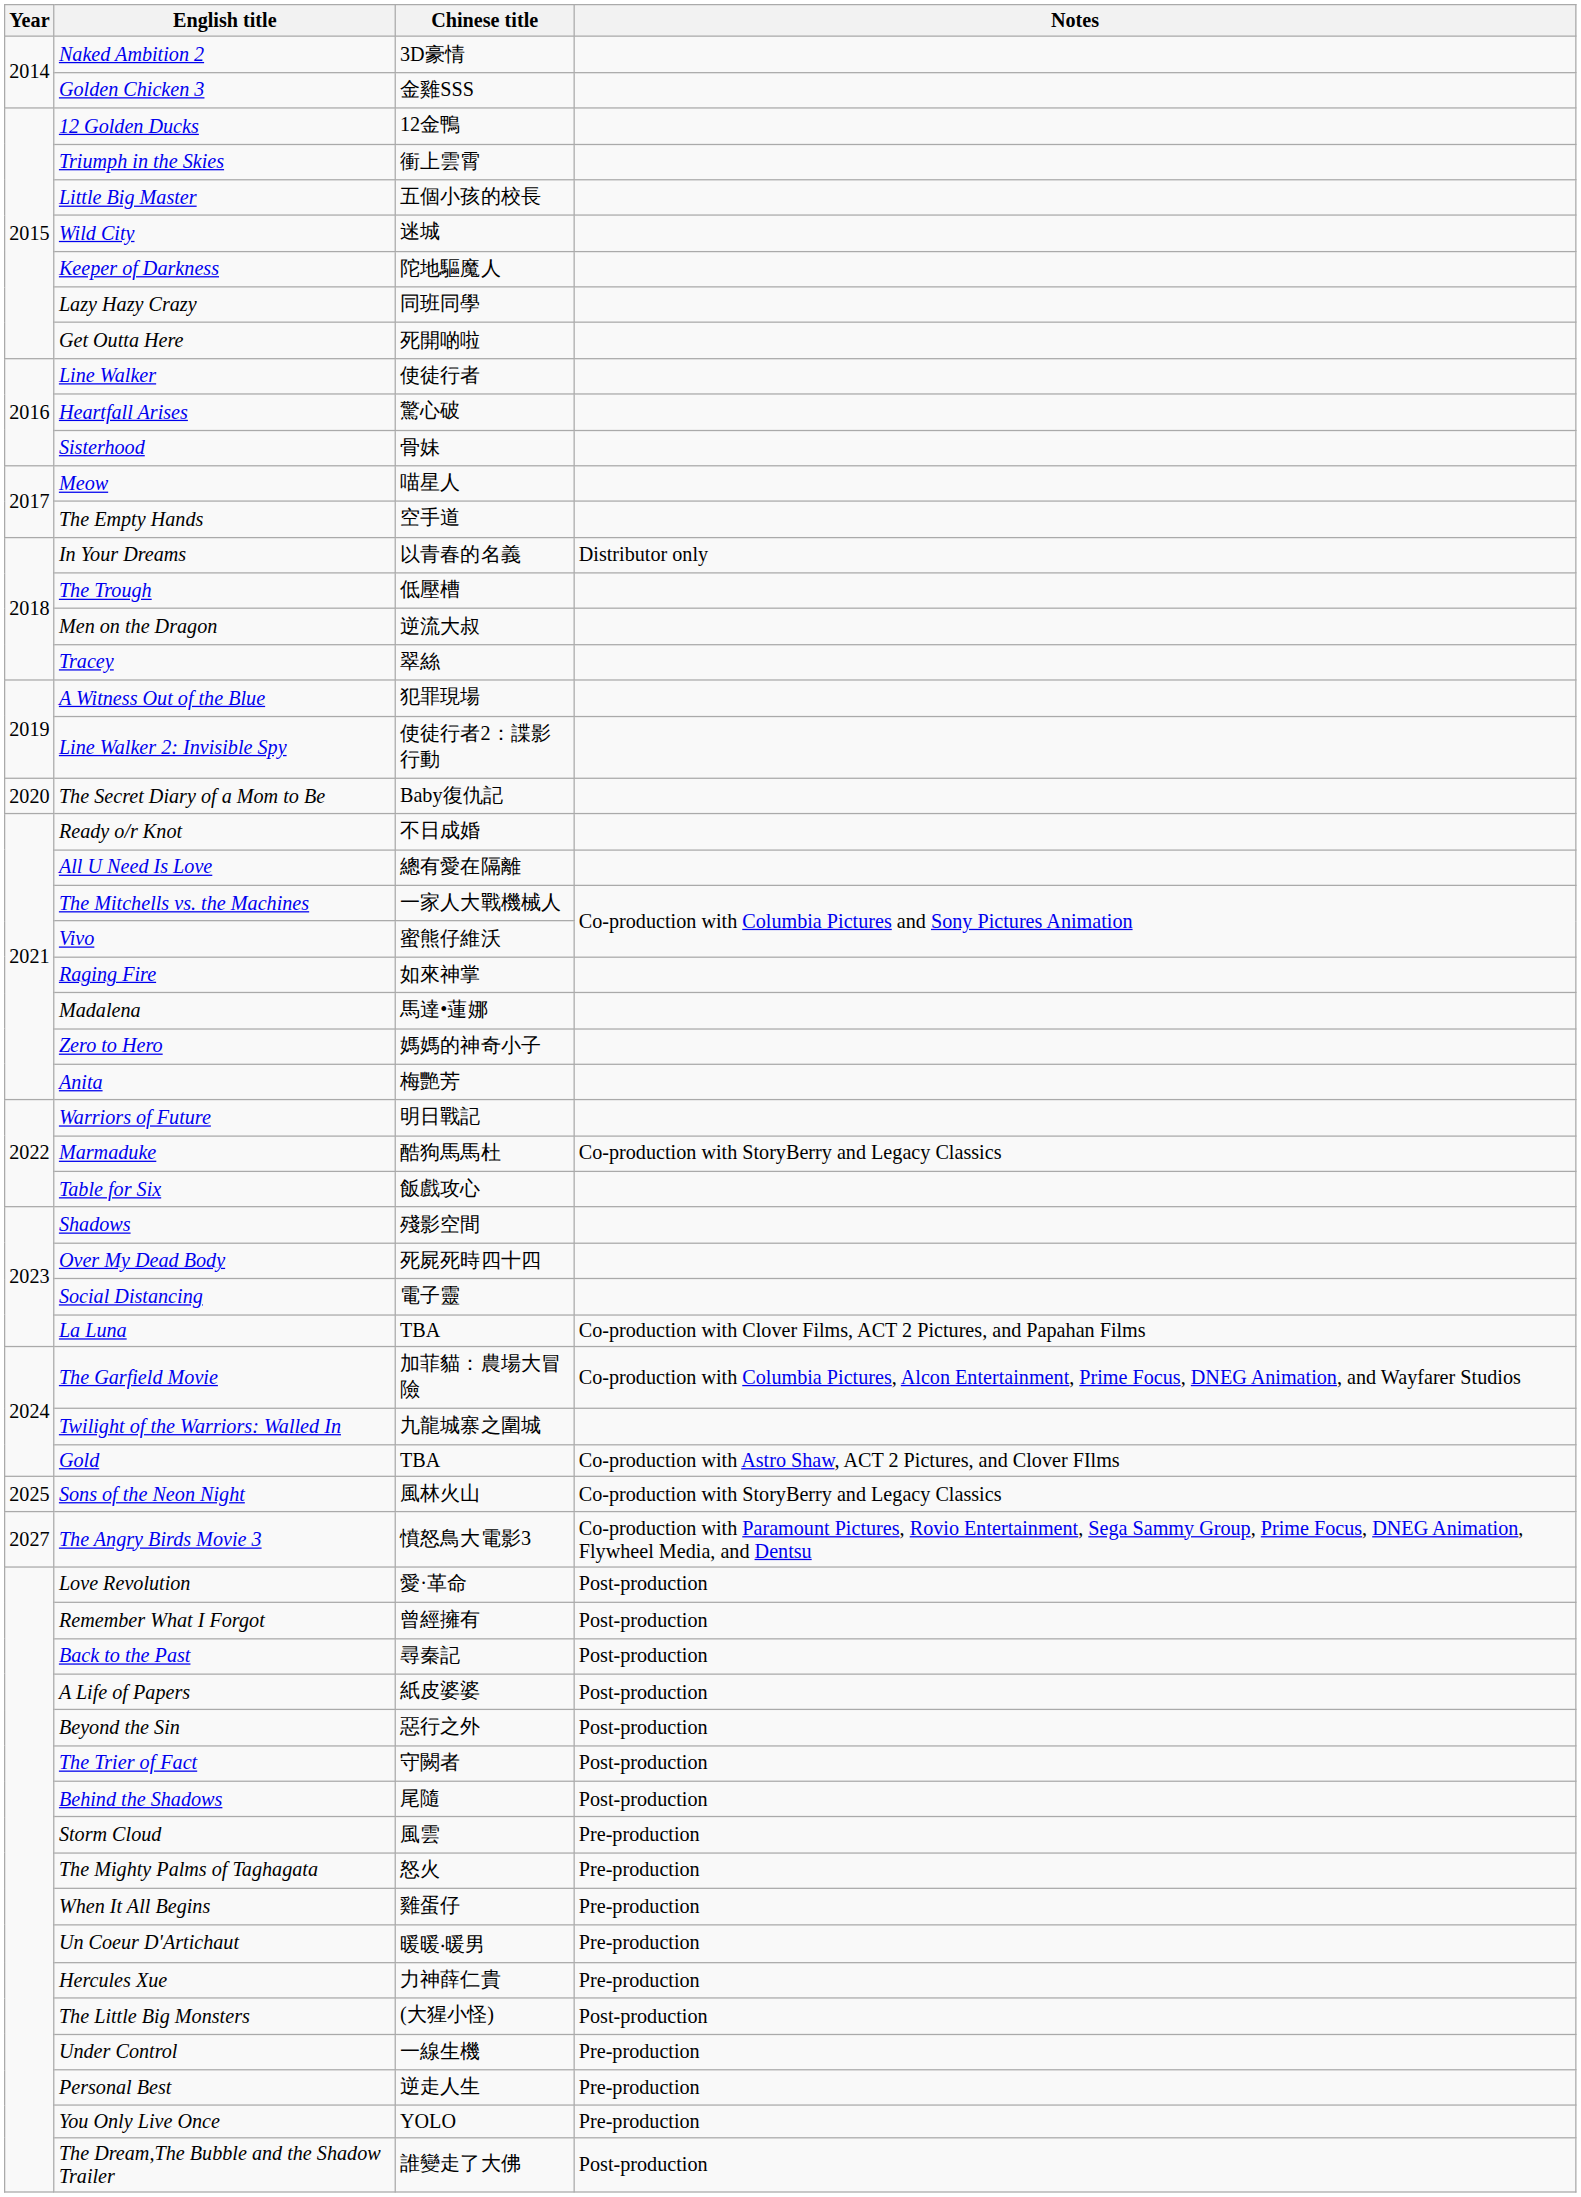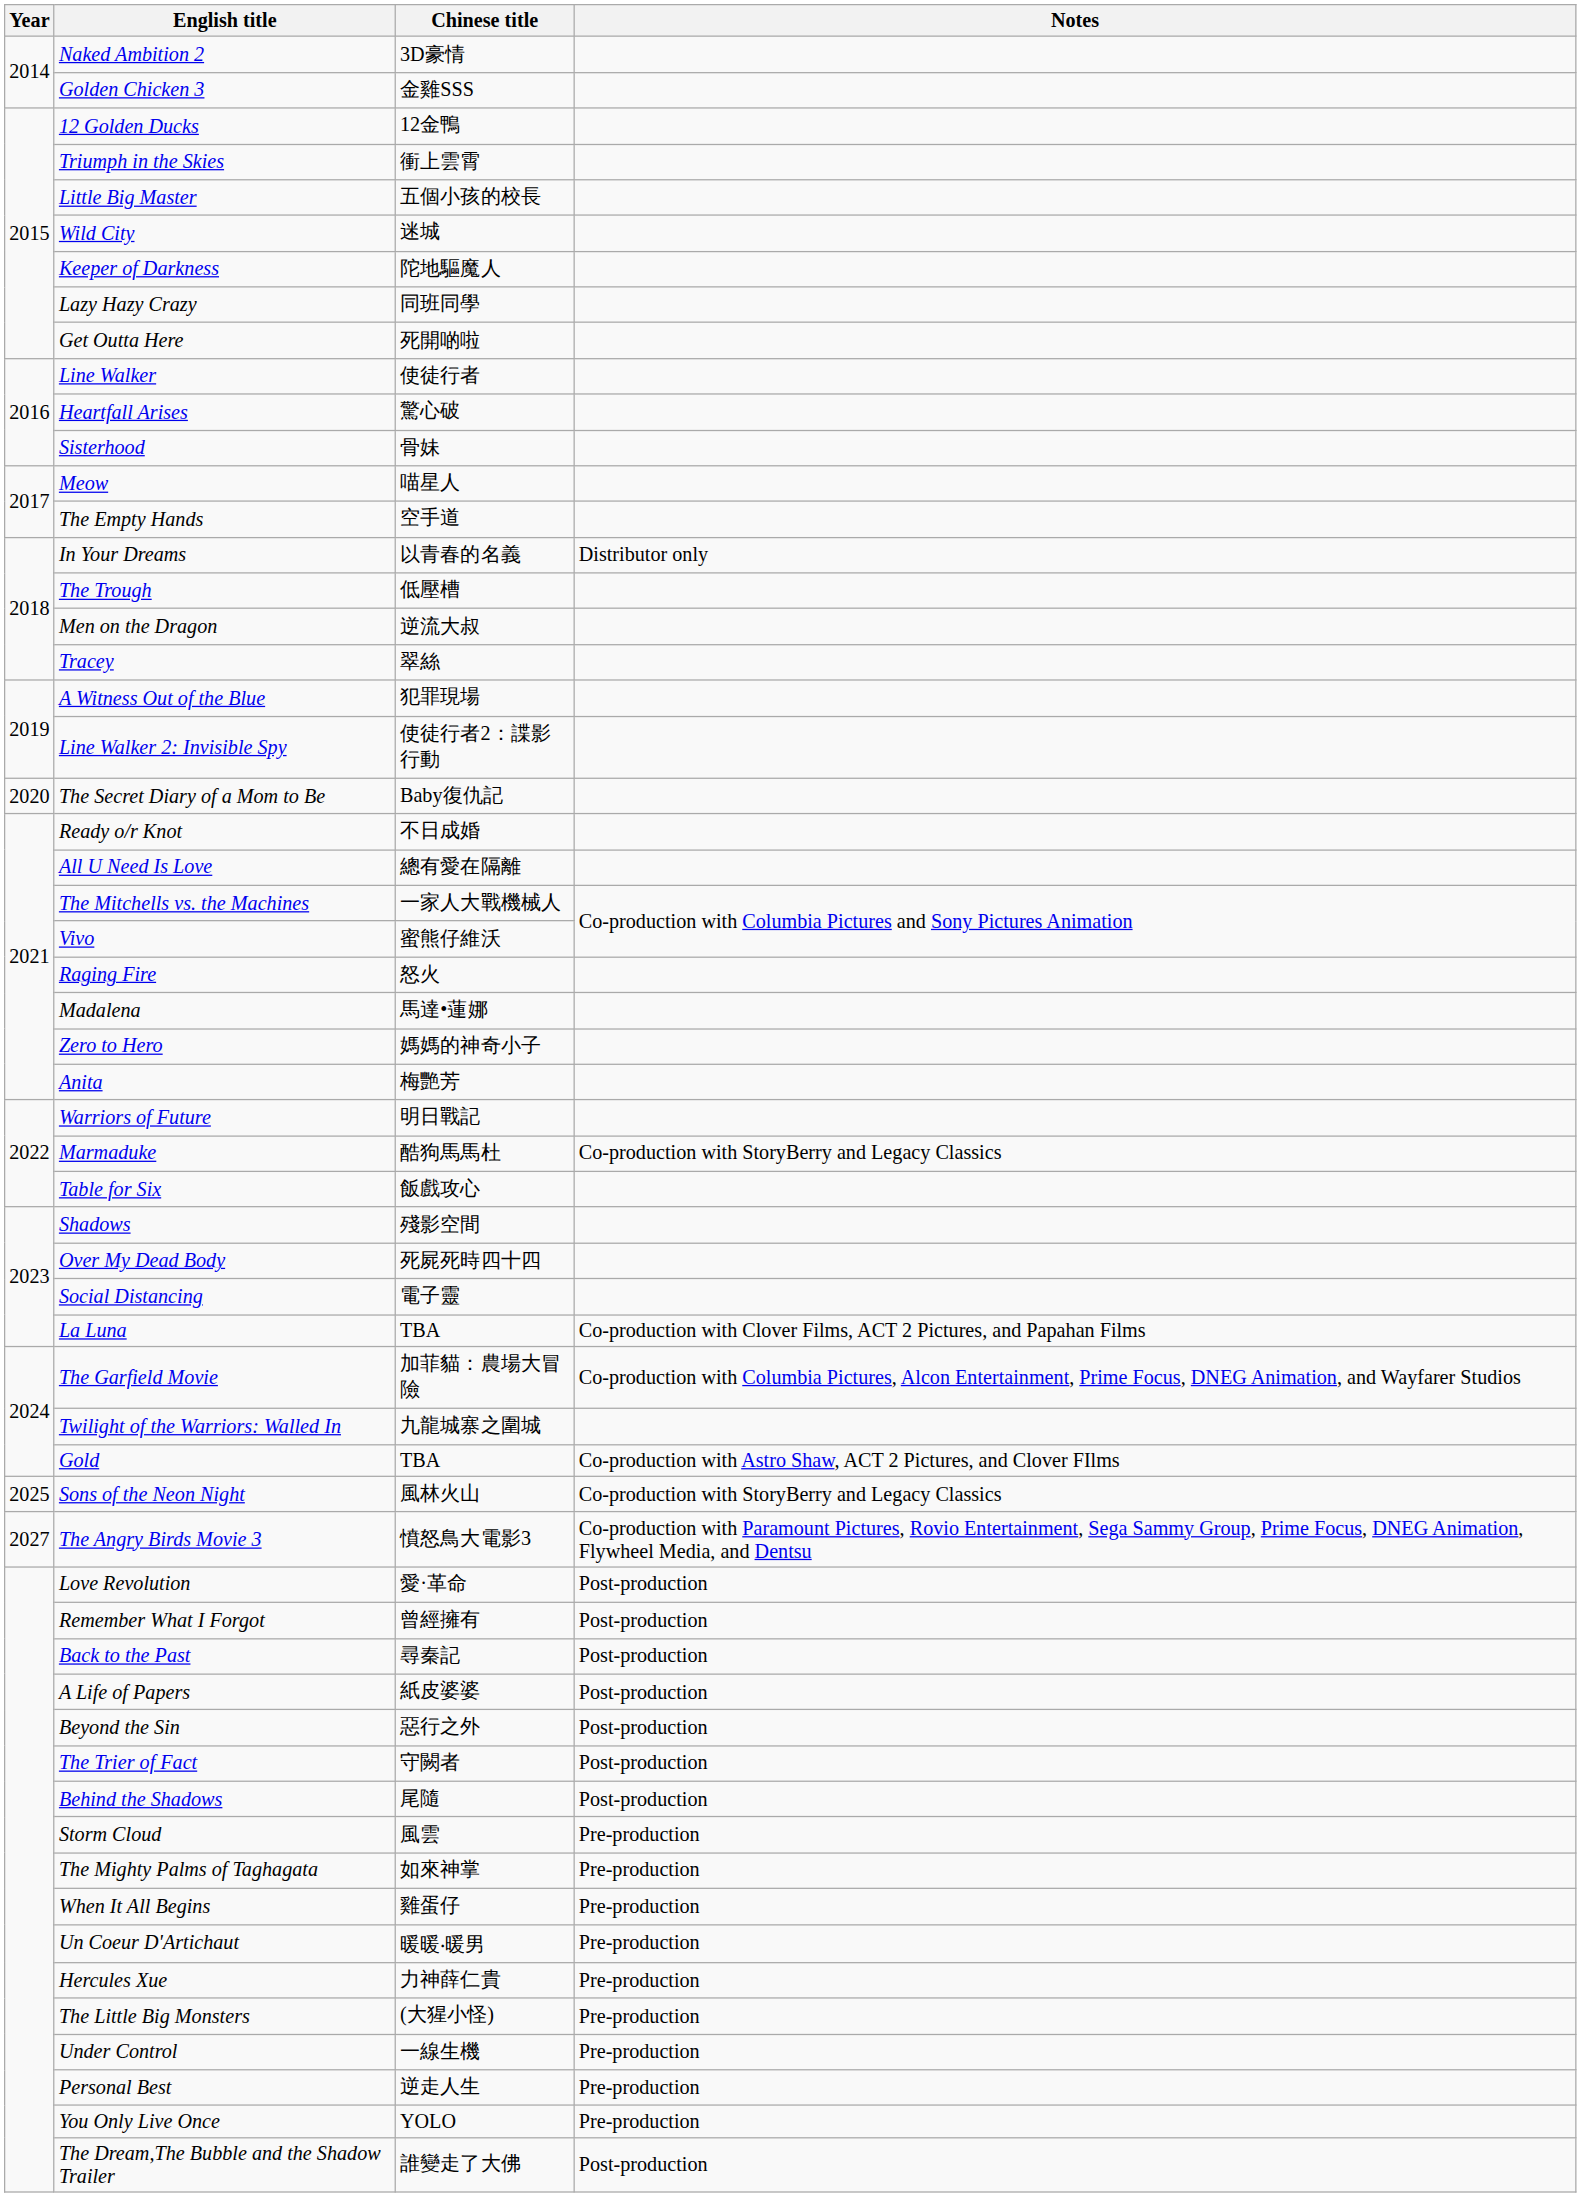Raging Fire | Chinese title: 如來神掌 -> 怒火
The Mighty Palms of Taghagata | Chinese title: 怒火 -> 如來神掌
The Little Big Monsters | Notes: Post-production -> Pre-production
